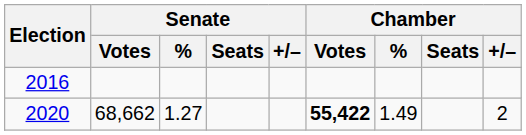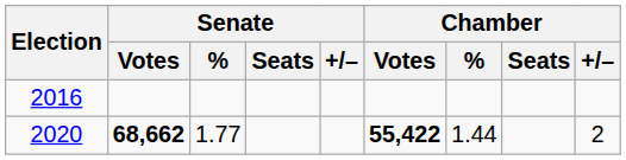2020 | Senate / Votes: normal -> bold
2020 | Senate / %: 1.27 -> 1.77
2020 | Chamber / %: 1.49 -> 1.44
